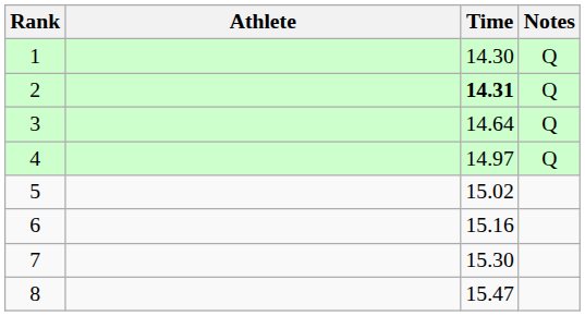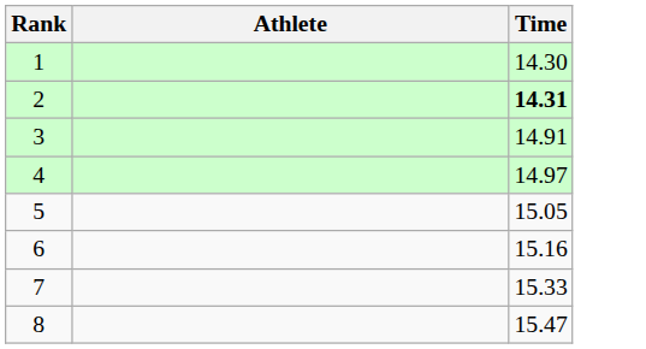- column: Notes | Q | Q | Q | Q
3 | Time: 14.64 -> 14.91
5 | Time: 15.02 -> 15.05
7 | Time: 15.30 -> 15.33
